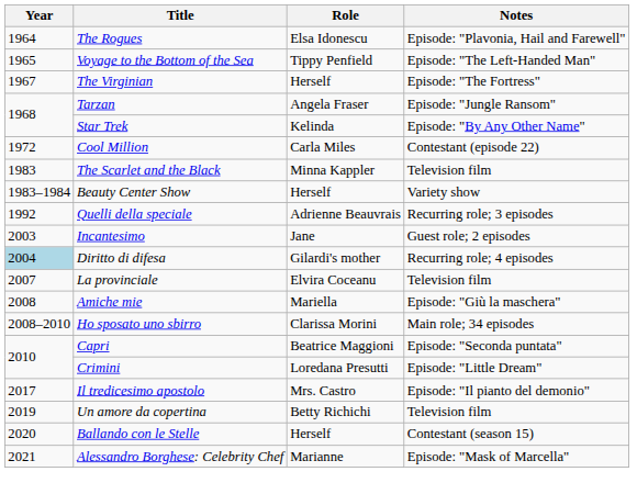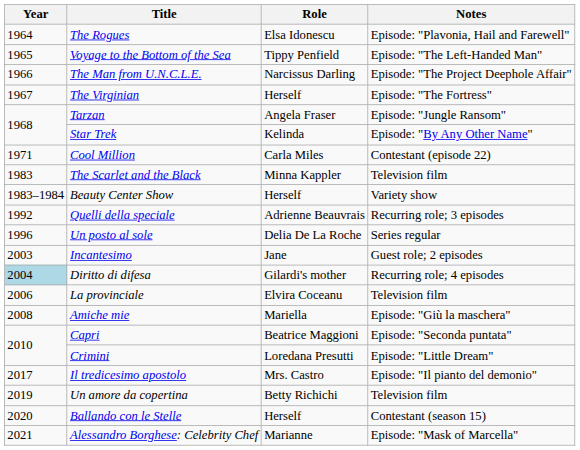+ row: 1966 | The Man from U.N.C.L.E. | Narcissus Darling | Episode: "The Project Deephole Affair"
Cool Million | Year: 1972 -> 1971
+ row: 1996 | Un posto al sole | Delia De La Roche | Series regular
La provinciale | Year: 2007 -> 2006
- row: 2008–2010 | Ho sposato uno sbirro | Clarissa Morini | Main role; 34 episodes
